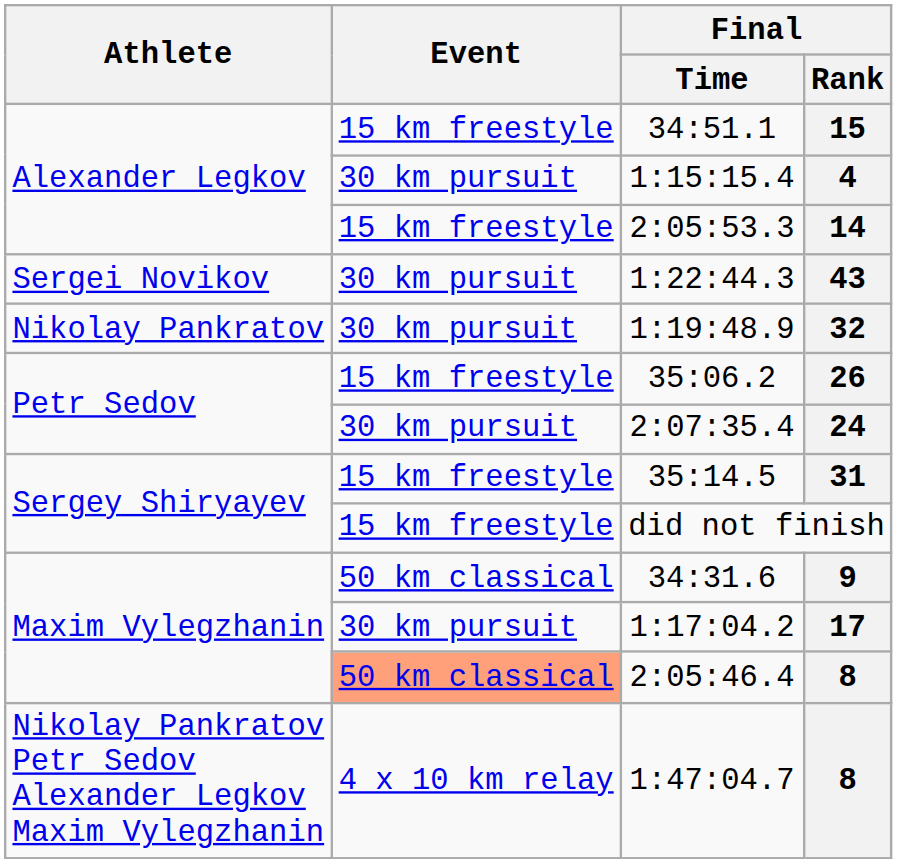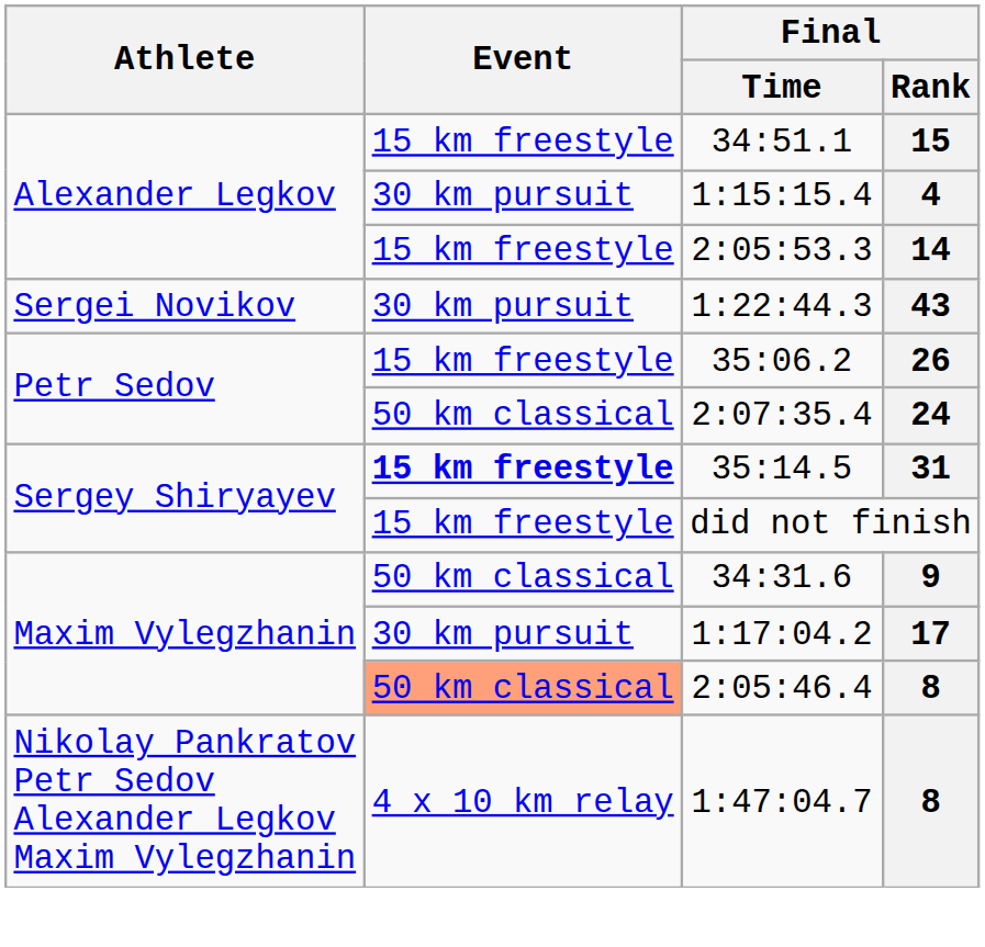- row: Nikolay Pankratov | 30 km pursuit | 1:19:48.9 | 32
24 | Event: 30 km pursuit -> 50 km classical
31 | Event: normal -> bold
